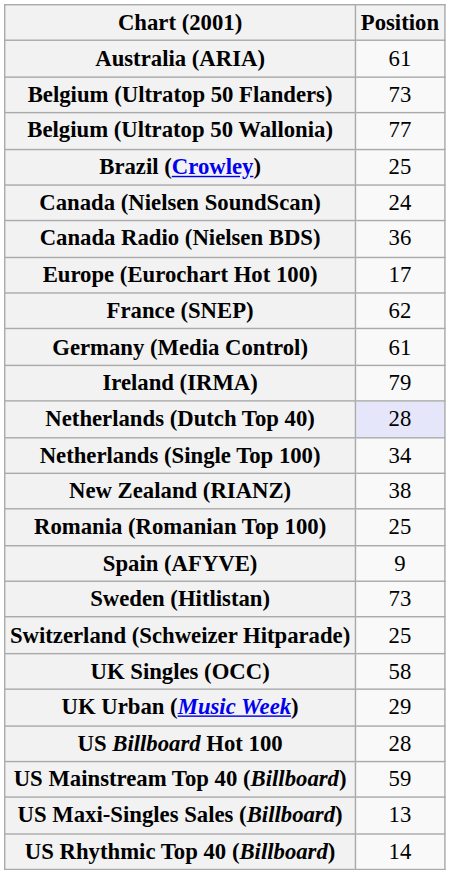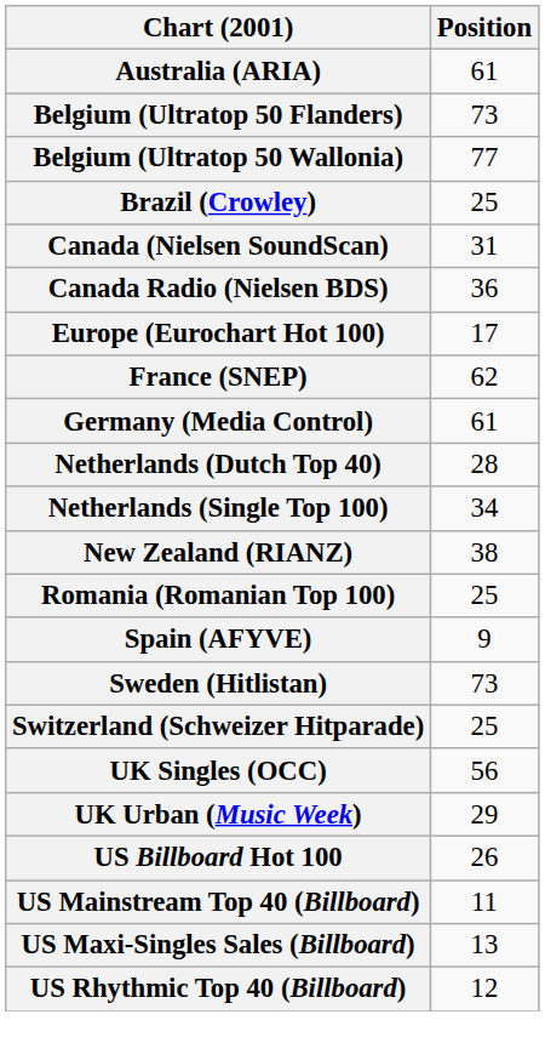Canada (Nielsen SoundScan) | Position: 24 -> 31
- row: Ireland (IRMA) | 79
Netherlands (Dutch Top 40) | Position: lavender background -> no background
UK Singles (OCC) | Position: 58 -> 56
US Billboard Hot 100 | Position: 28 -> 26
US Mainstream Top 40 (Billboard) | Position: 59 -> 11
US Rhythmic Top 40 (Billboard) | Position: 14 -> 12
